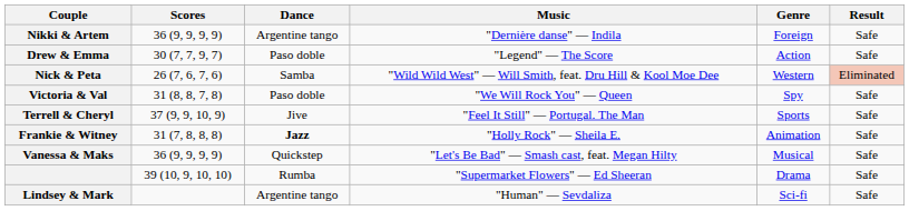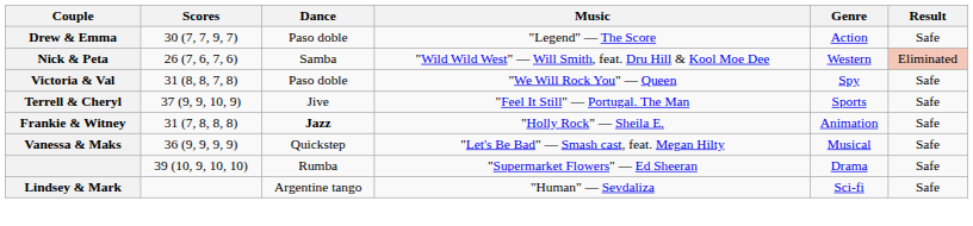- row: Nikki & Artem | 36 (9, 9, 9, 9) | Argentine tango | "Dernière danse" — Indila | Foreign | Safe
